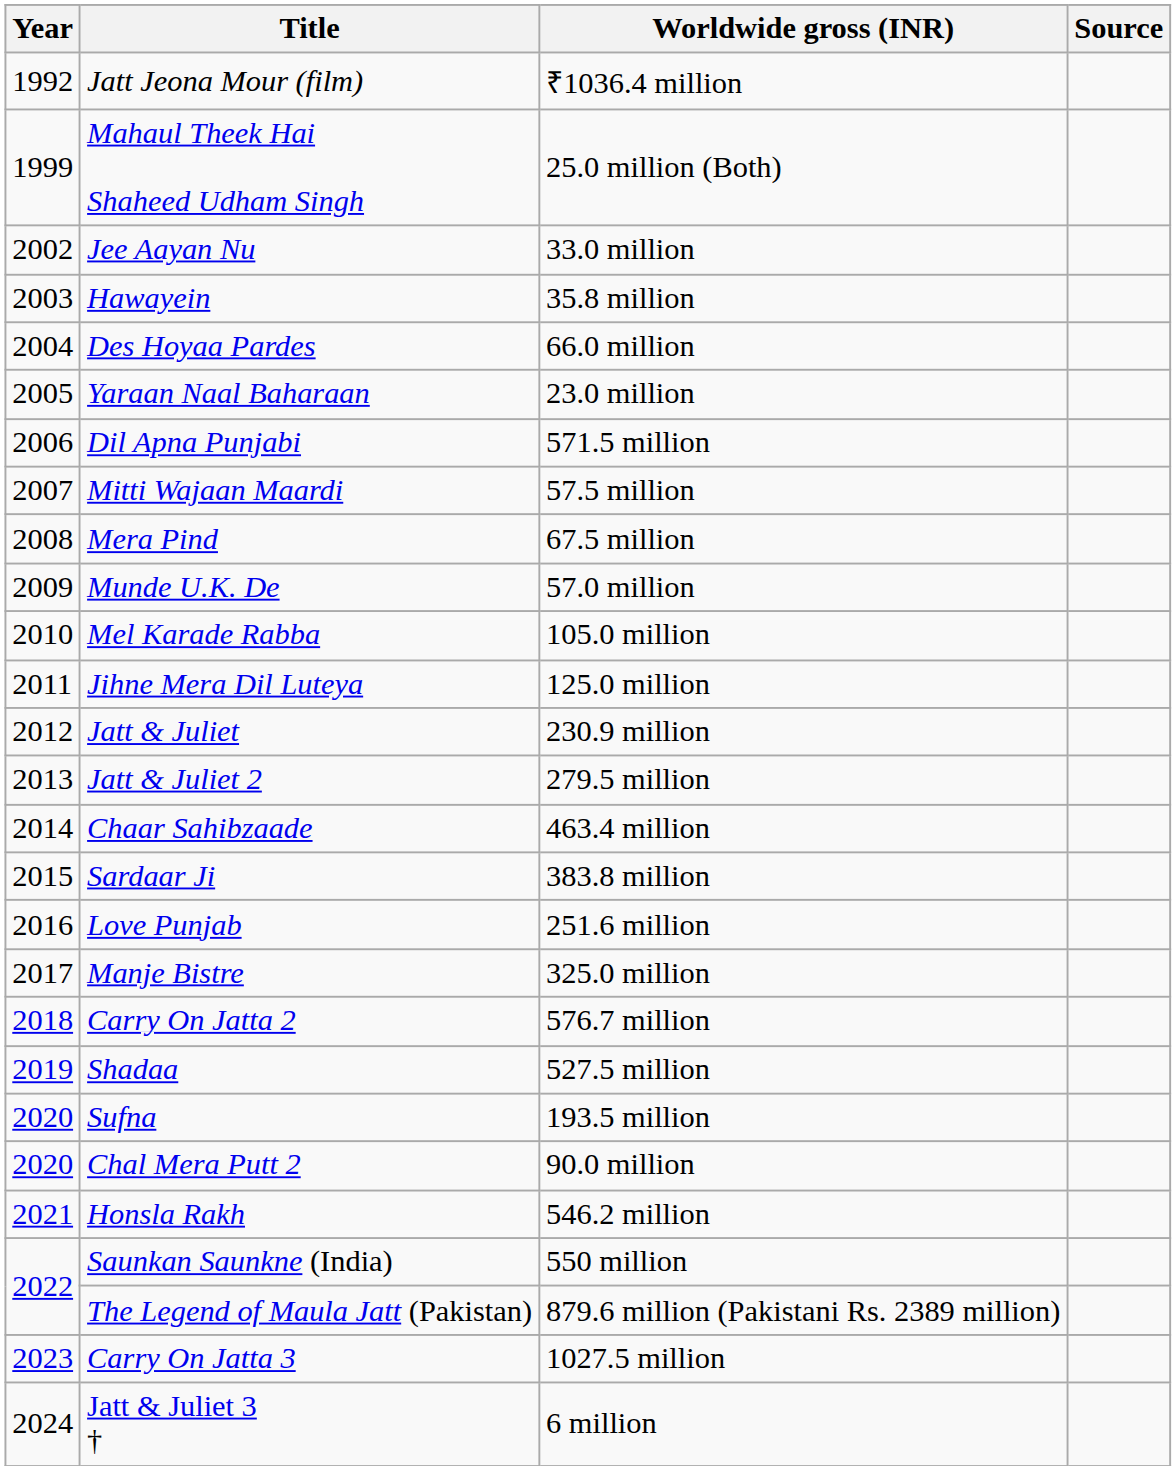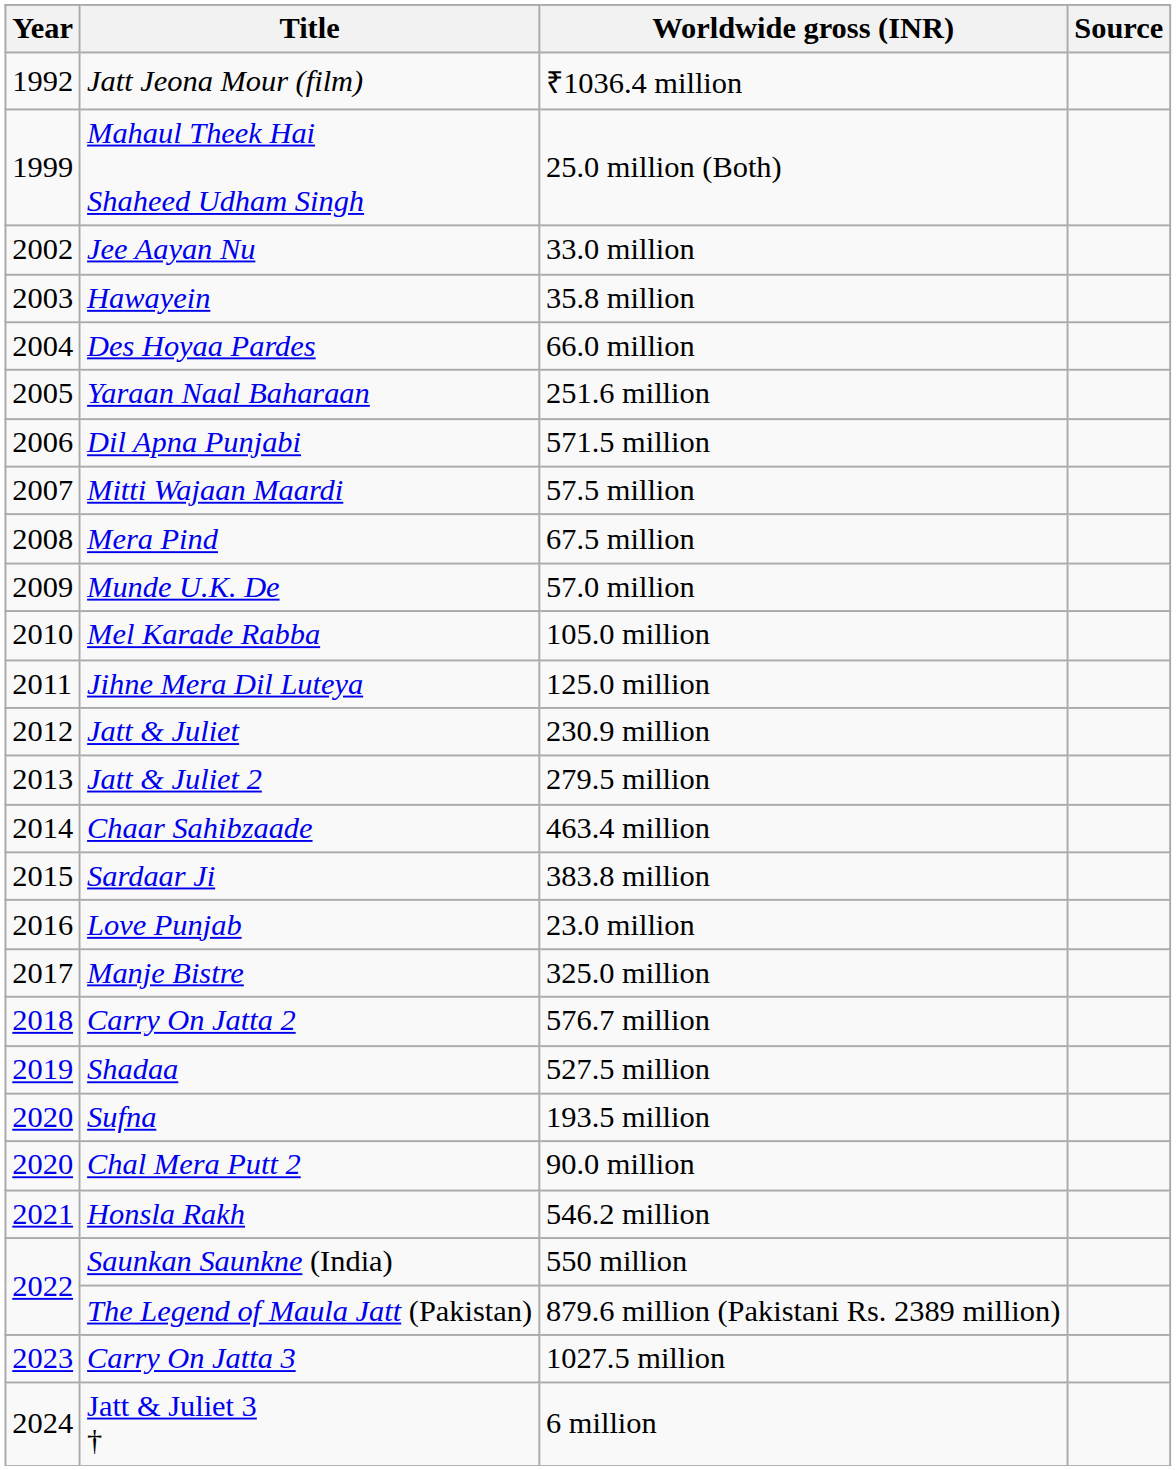Yaraan Naal Baharaan | Worldwide gross (INR): 23.0 million -> 251.6 million
Love Punjab | Worldwide gross (INR): 251.6 million -> 23.0 million
